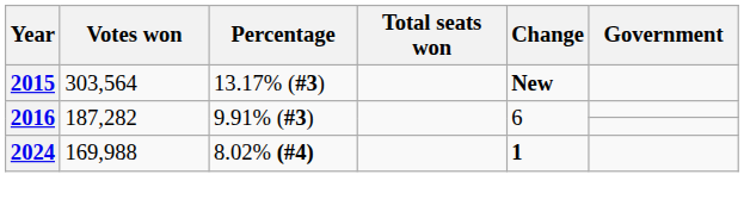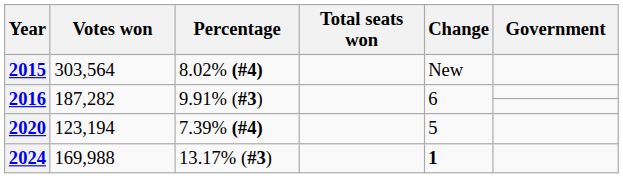2015 | Percentage: 13.17% (#3) -> 8.02% (#4)
2015 | Change: bold -> normal
+ row: 2020 | 123,194 | 7.39% (#4) | 5
2024 | Percentage: 8.02% (#4) -> 13.17% (#3)
